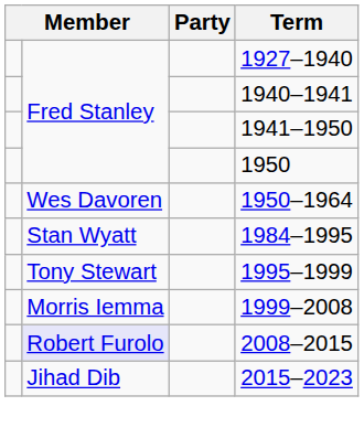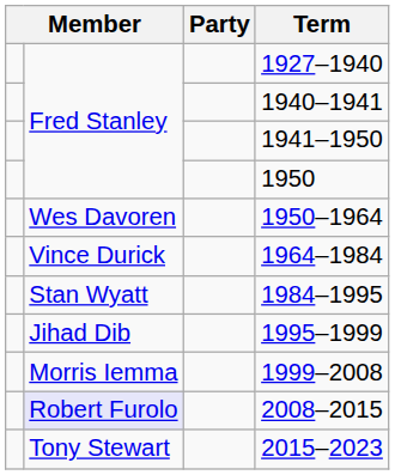+ row: Vince Durick | 1964–1984
1995–1999 | column 2: Tony Stewart -> Jihad Dib
2015–2023 | column 2: Jihad Dib -> Tony Stewart
